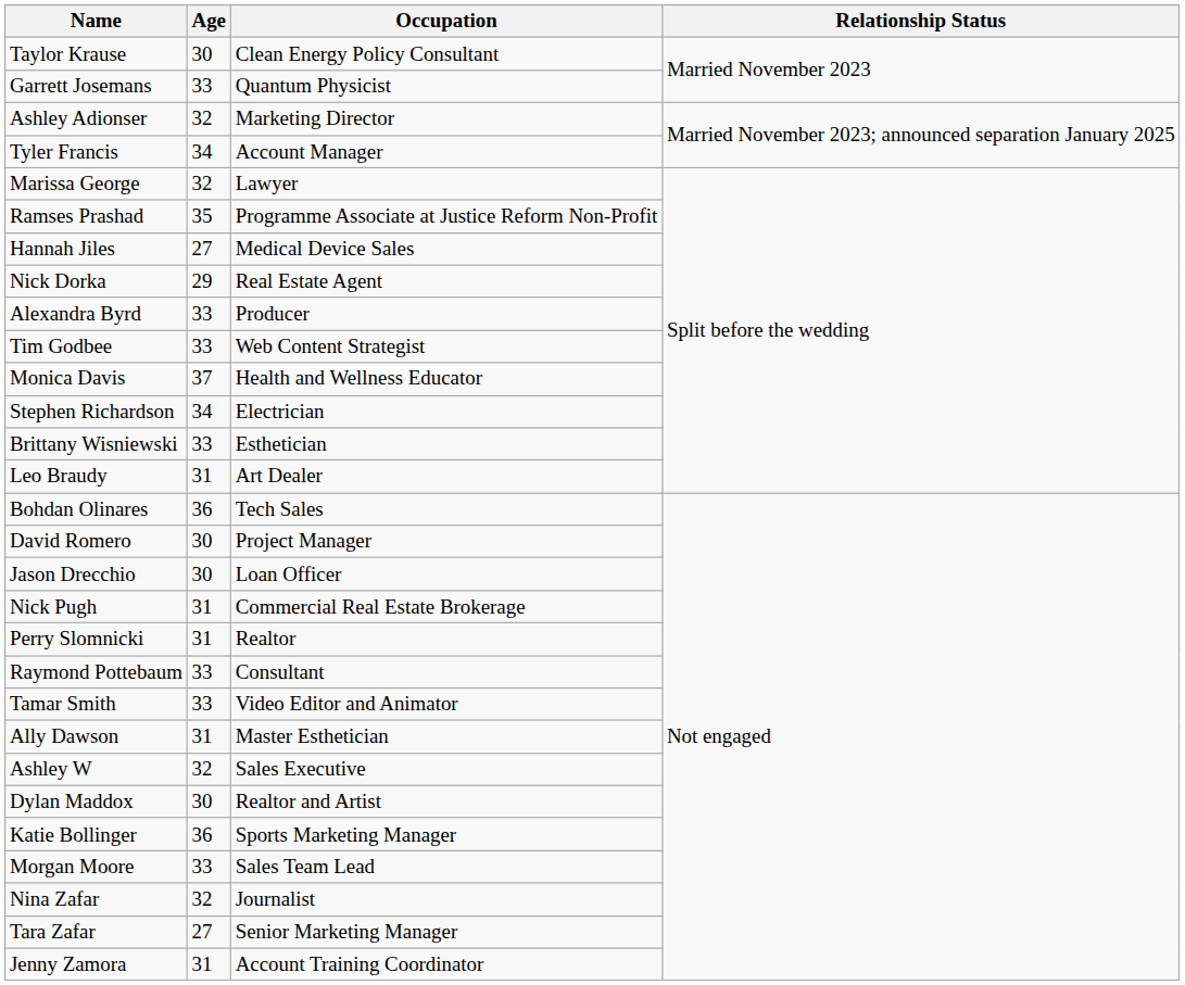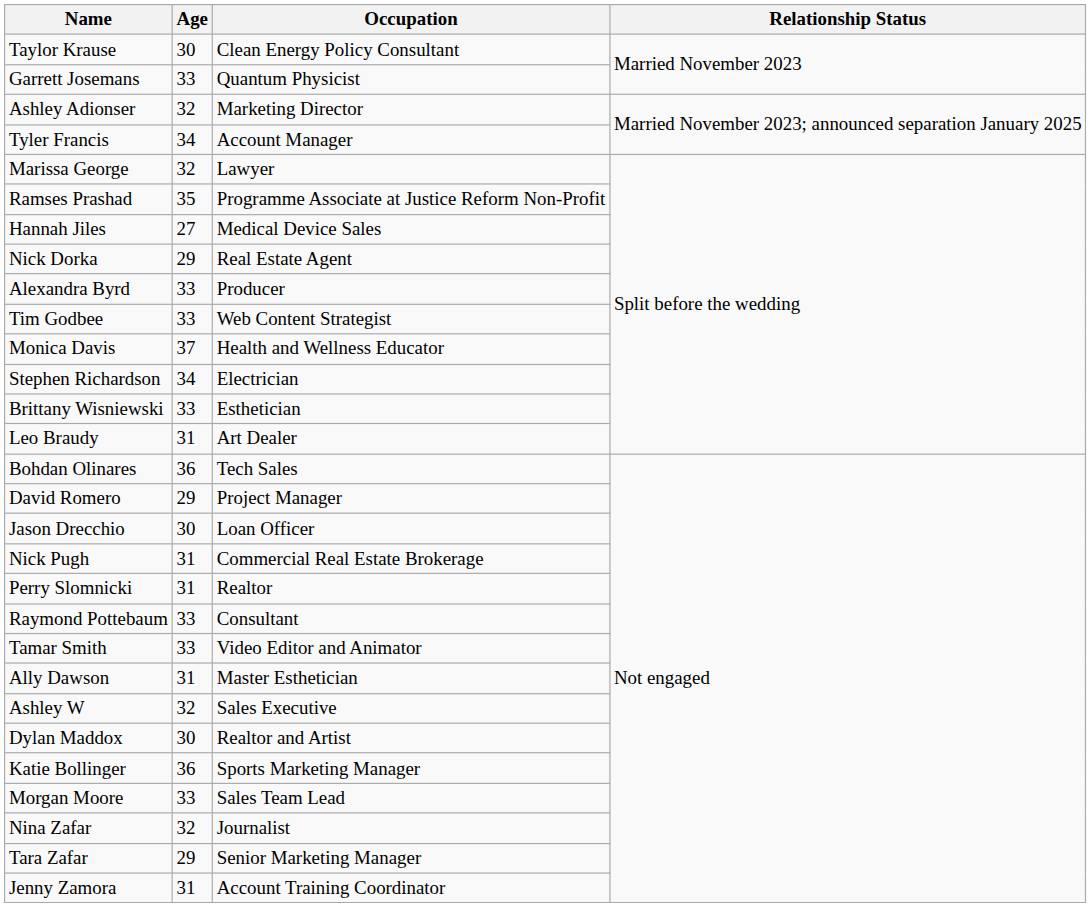David Romero | Age: 30 -> 29
Tara Zafar | Age: 27 -> 29
